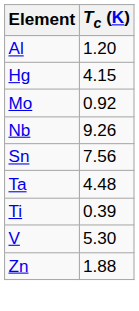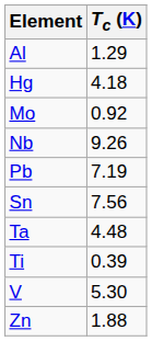Al | Tc (K): 1.20 -> 1.29
Hg | Tc (K): 4.15 -> 4.18
+ row: Pb | 7.19
